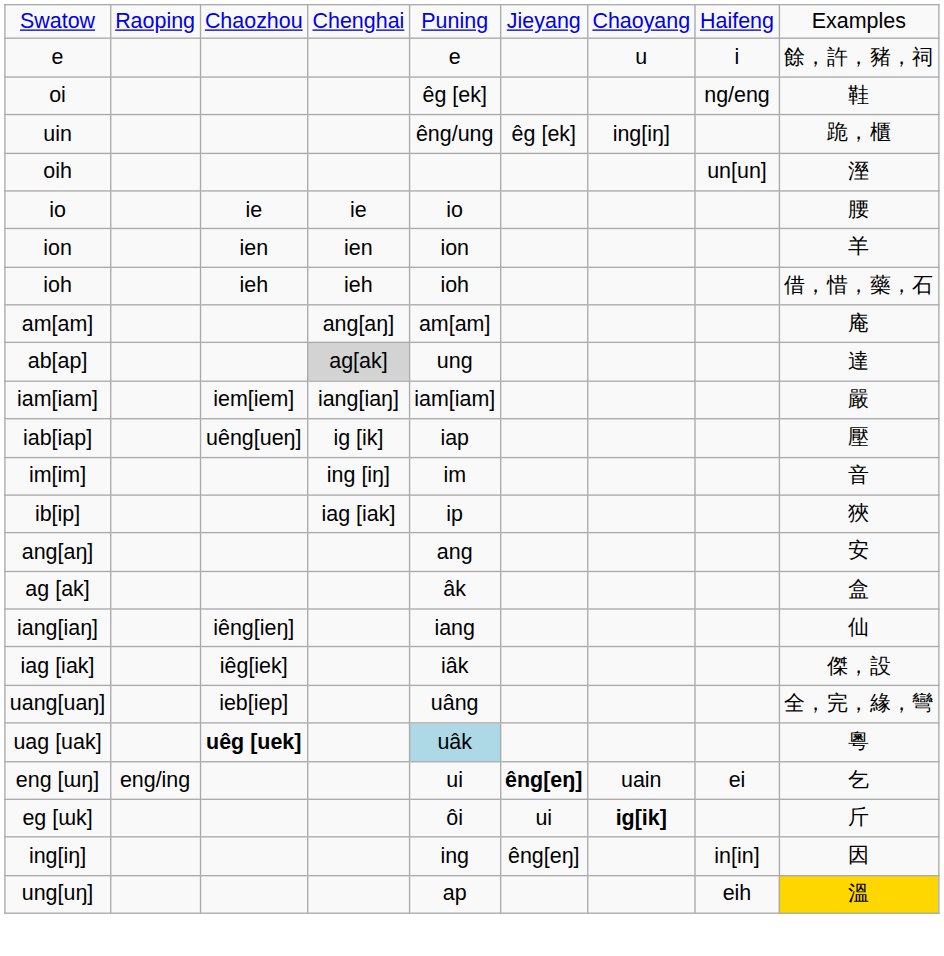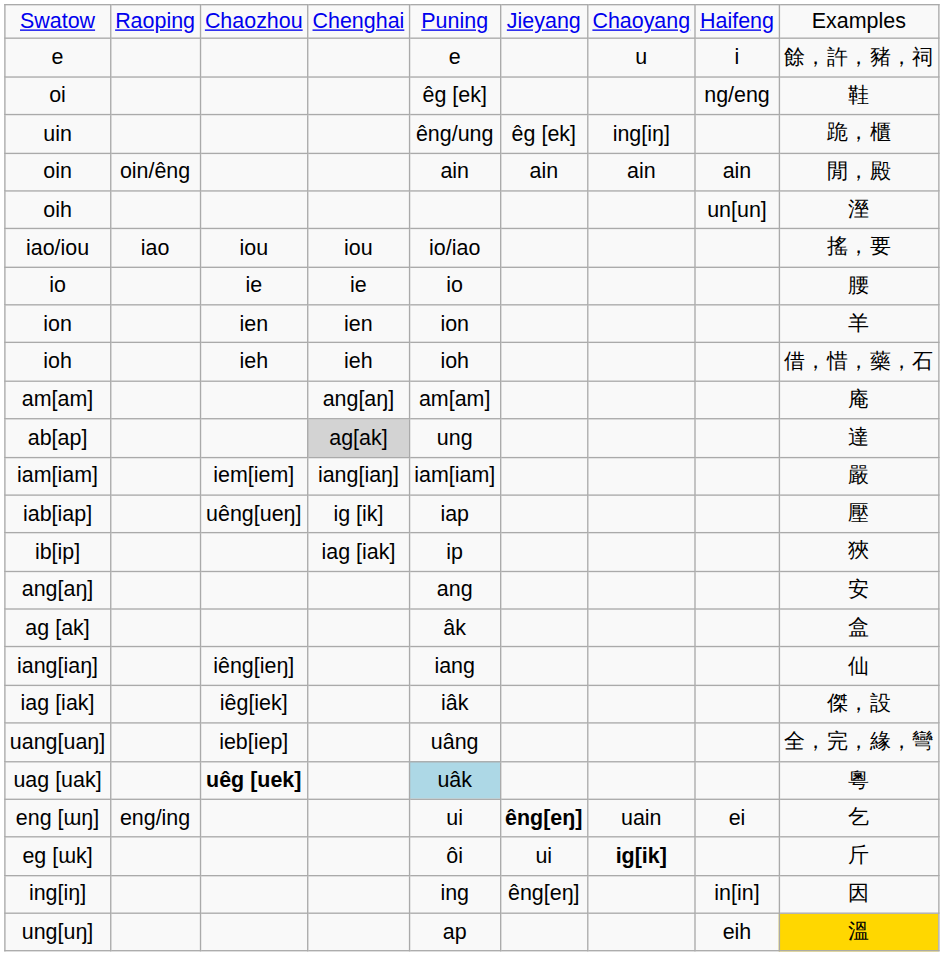+ row: oin | oin/êng | ain | ain | ain | ain | 閒，殿
+ row: iao/iou | iao | iou | iou | io/iao | 搖，要
- row: im[im] | ing [iŋ] | im | 音
